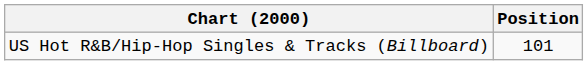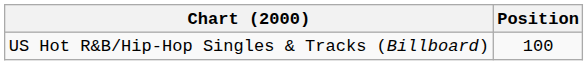US Hot R&B/Hip-Hop Singles & Tracks (Billboard) | Position: 101 -> 100
